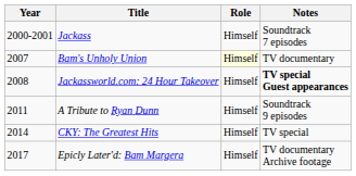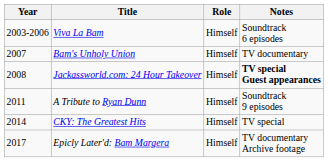- row: 2000-2001 | Jackass | Himself | Soundtrack 7 episodes
+ row: 2003-2006 | Viva La Bam | Himself | Soundtrack 6 episodes
Bam's Unholy Union | Role: lightyellow background -> no background
